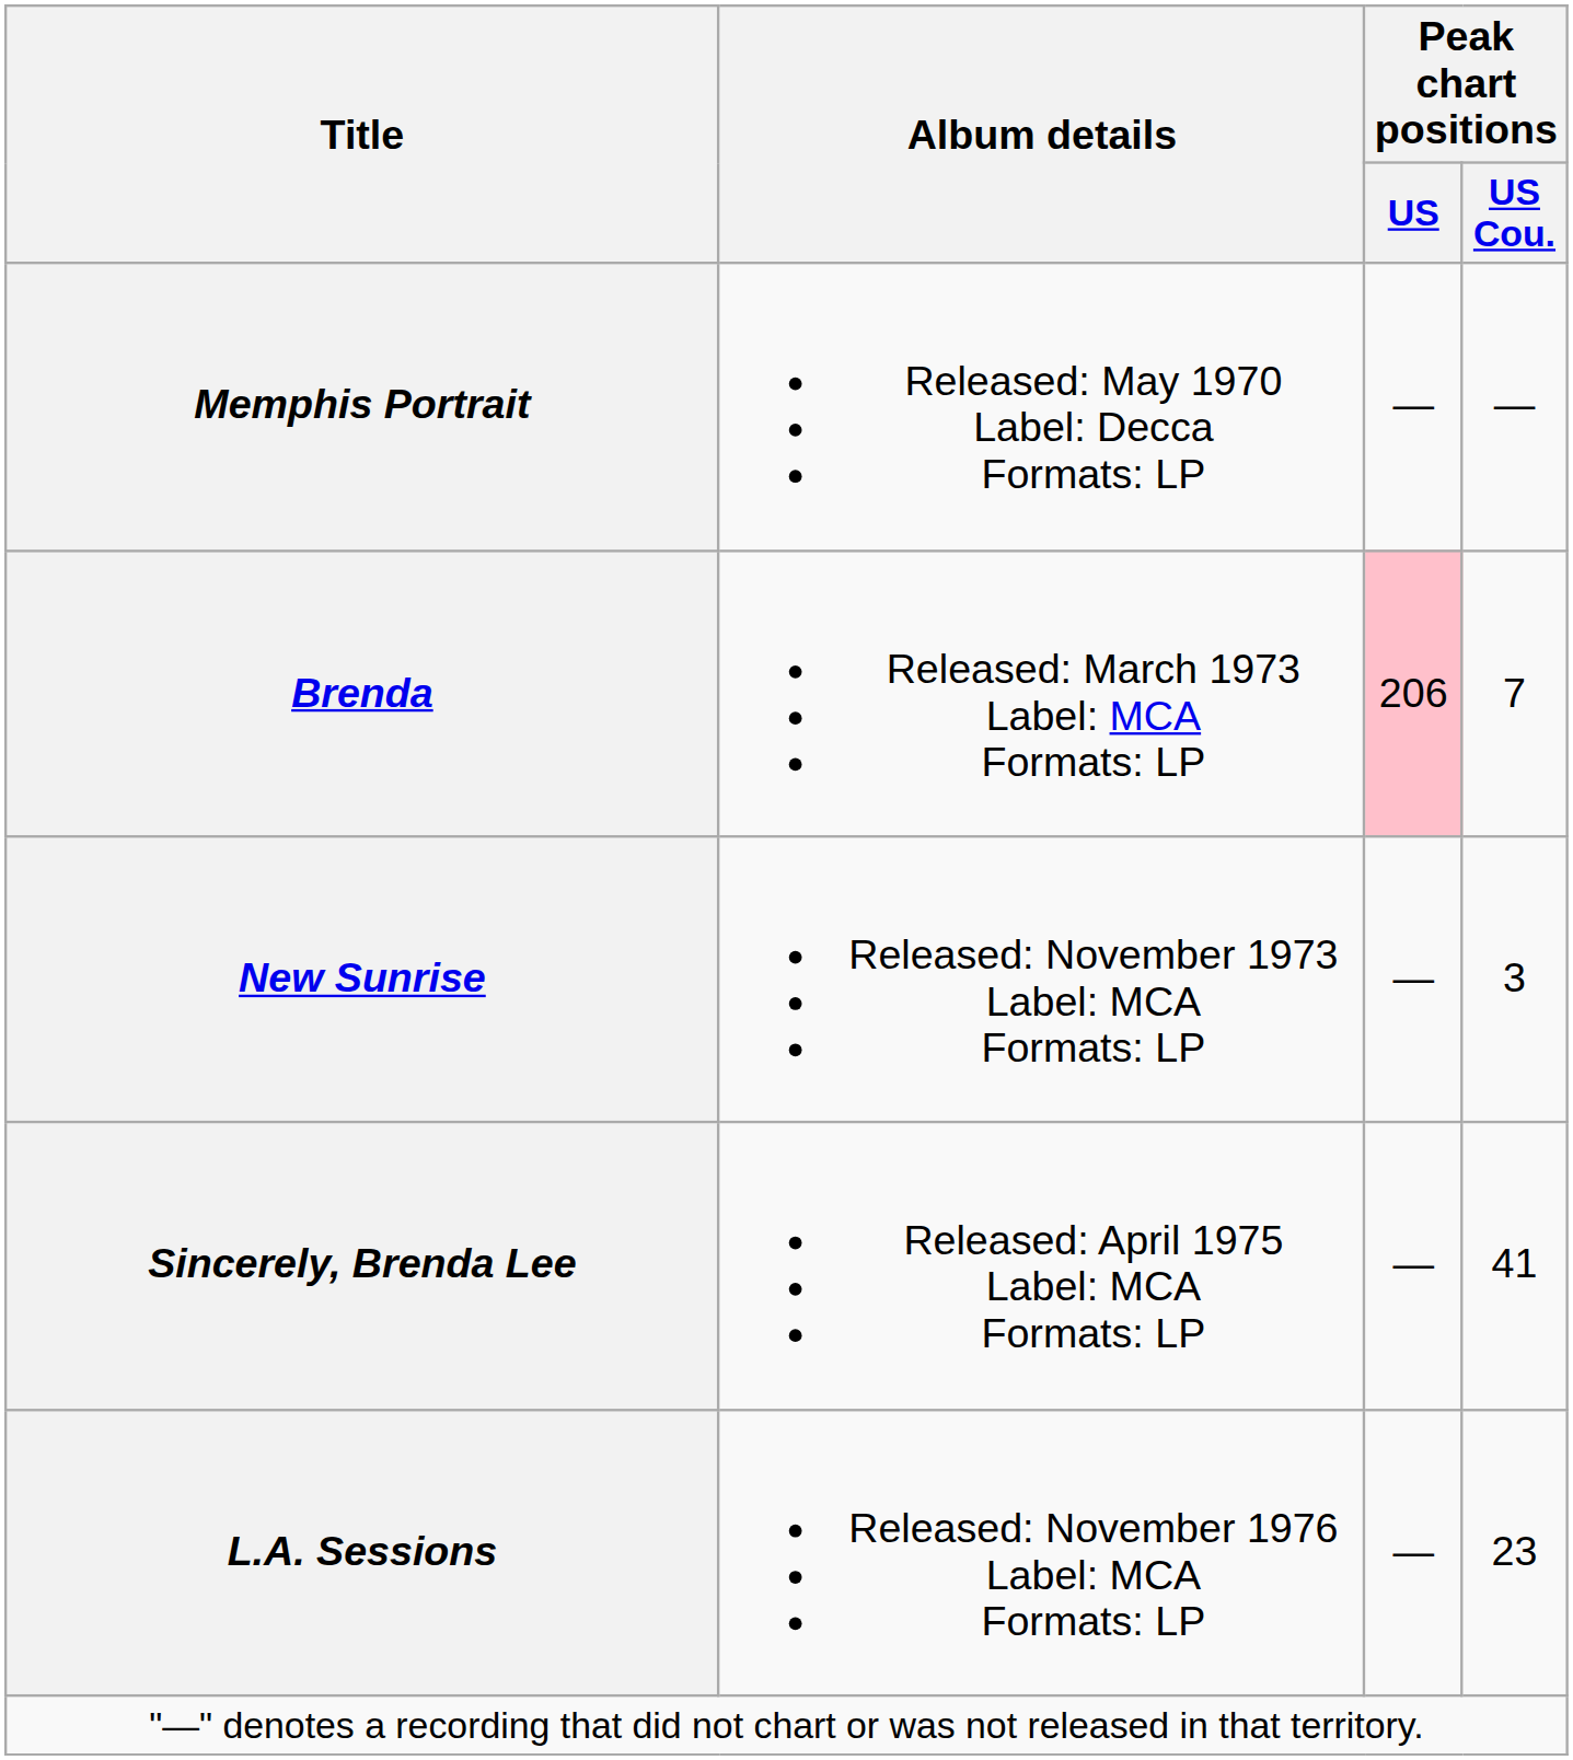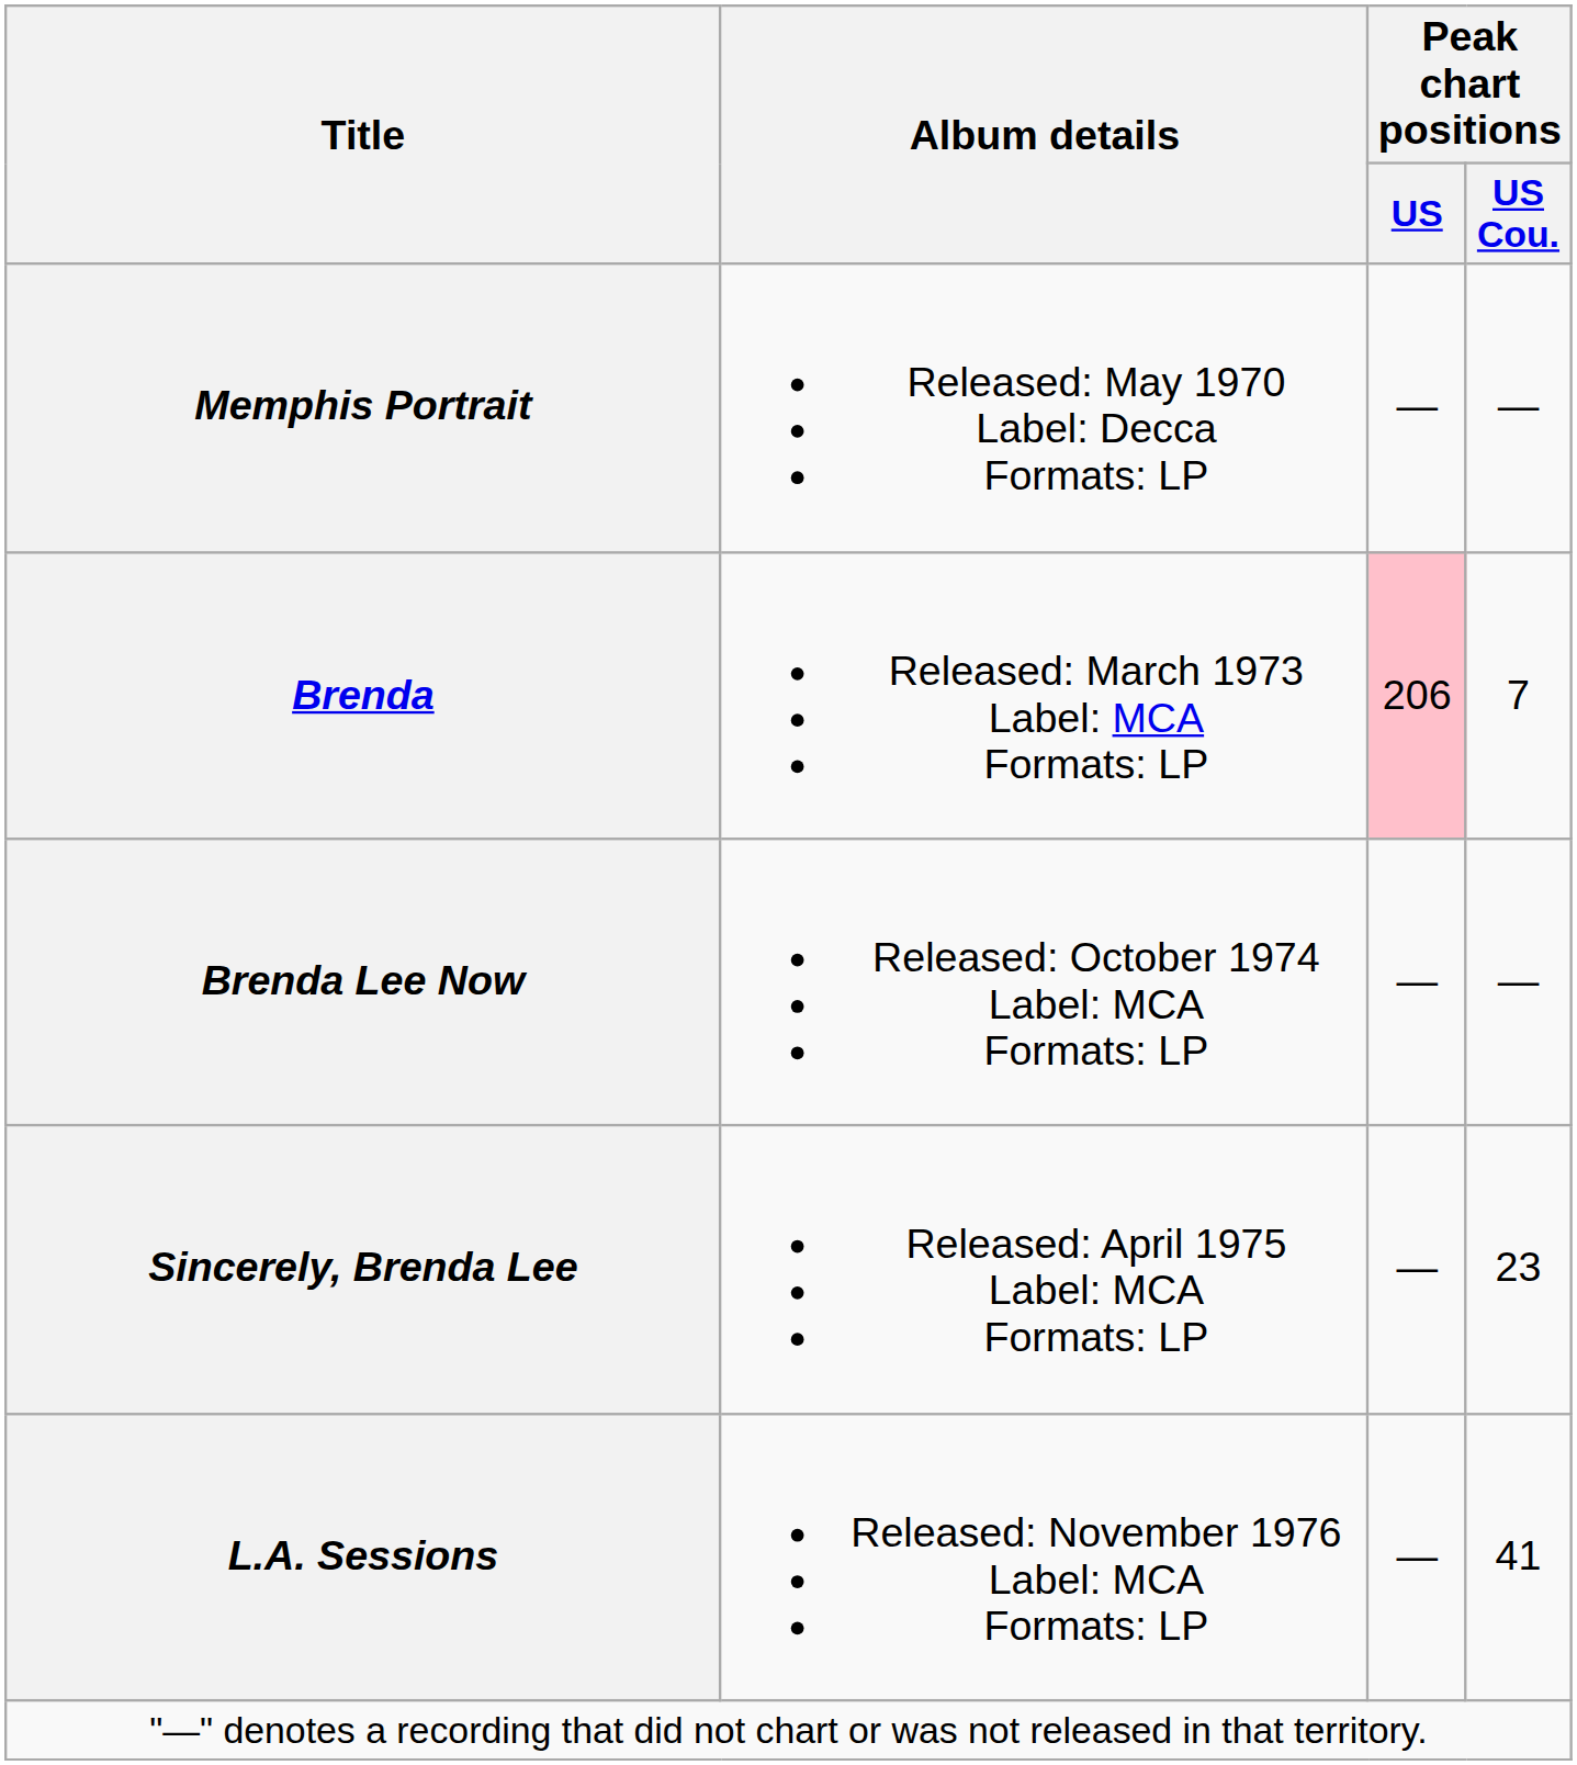- row: New Sunrise | Released: November 1973 Label: MCA Formats: LP | — | 3
+ row: Brenda Lee Now | Released: October 1974 Label: MCA Formats: LP | — | —
Sincerely, Brenda Lee | Peak chart positions / US Cou.: 41 -> 23
L.A. Sessions | Peak chart positions / US Cou.: 23 -> 41
